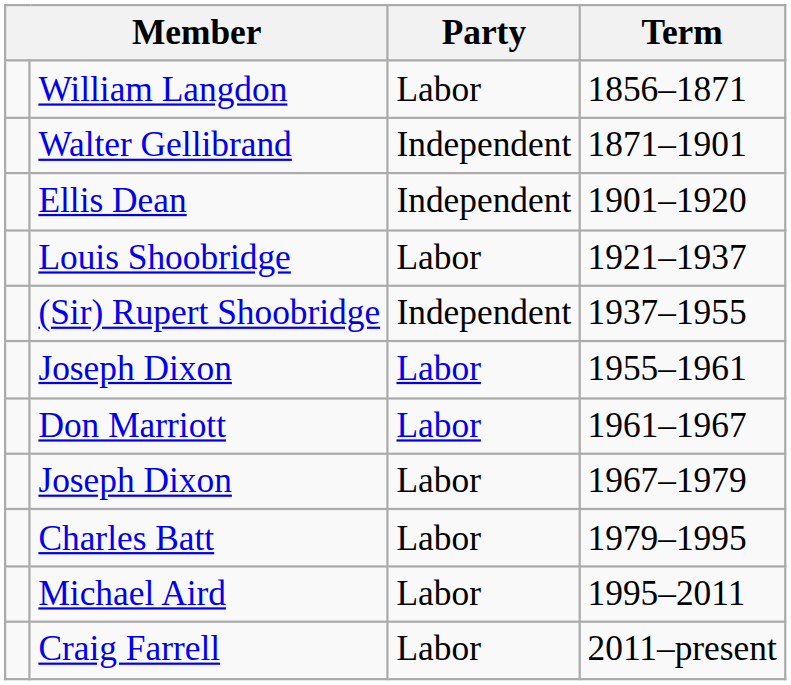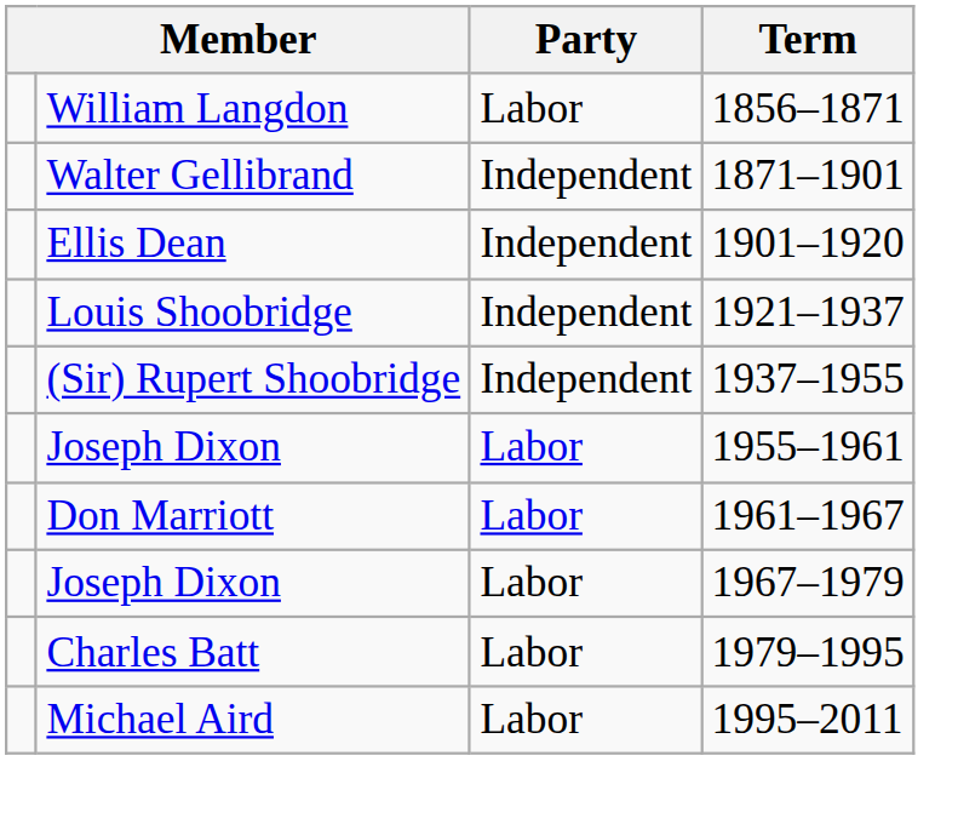Louis Shoobridge | Party: Labor -> Independent
- row: Craig Farrell | Labor | 2011–present
